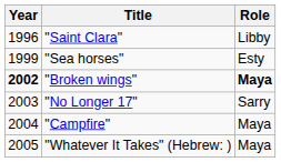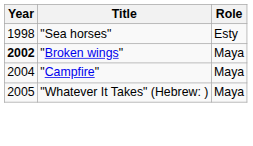- row: 1996 | "Saint Clara" | Libby
"Sea horses" | Year: 1999 -> 1998
"Broken wings" | Role: bold -> normal
- row: 2003 | "No Longer 17" | Sarry
